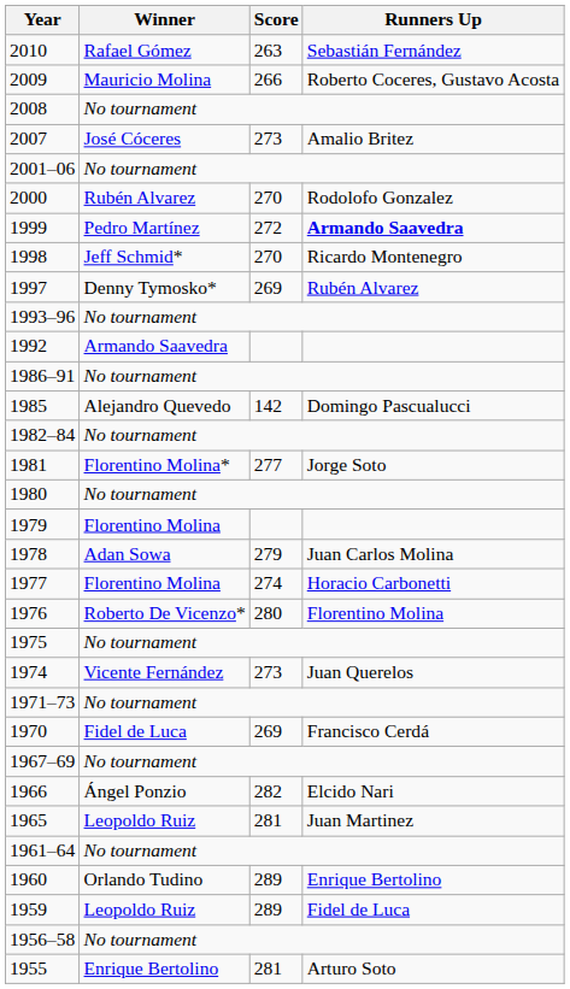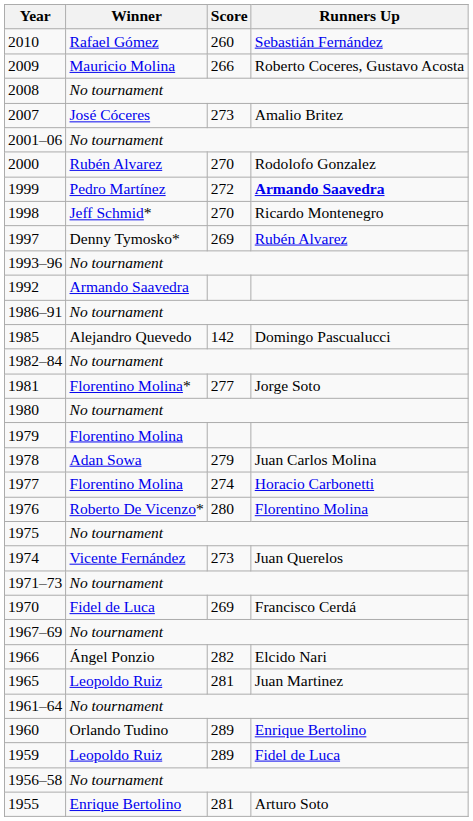2010 | Score: 263 -> 260
